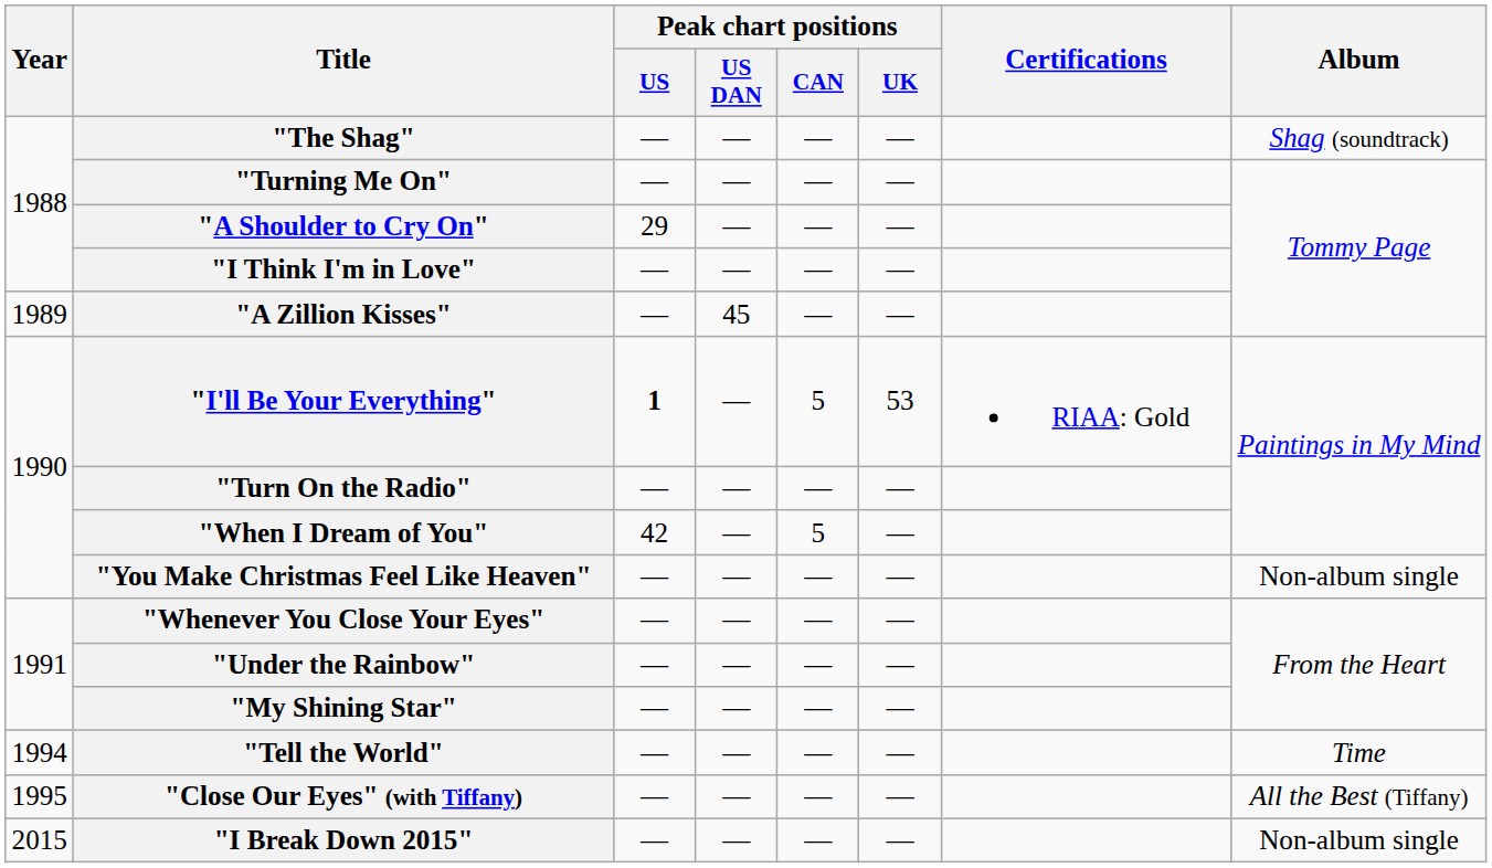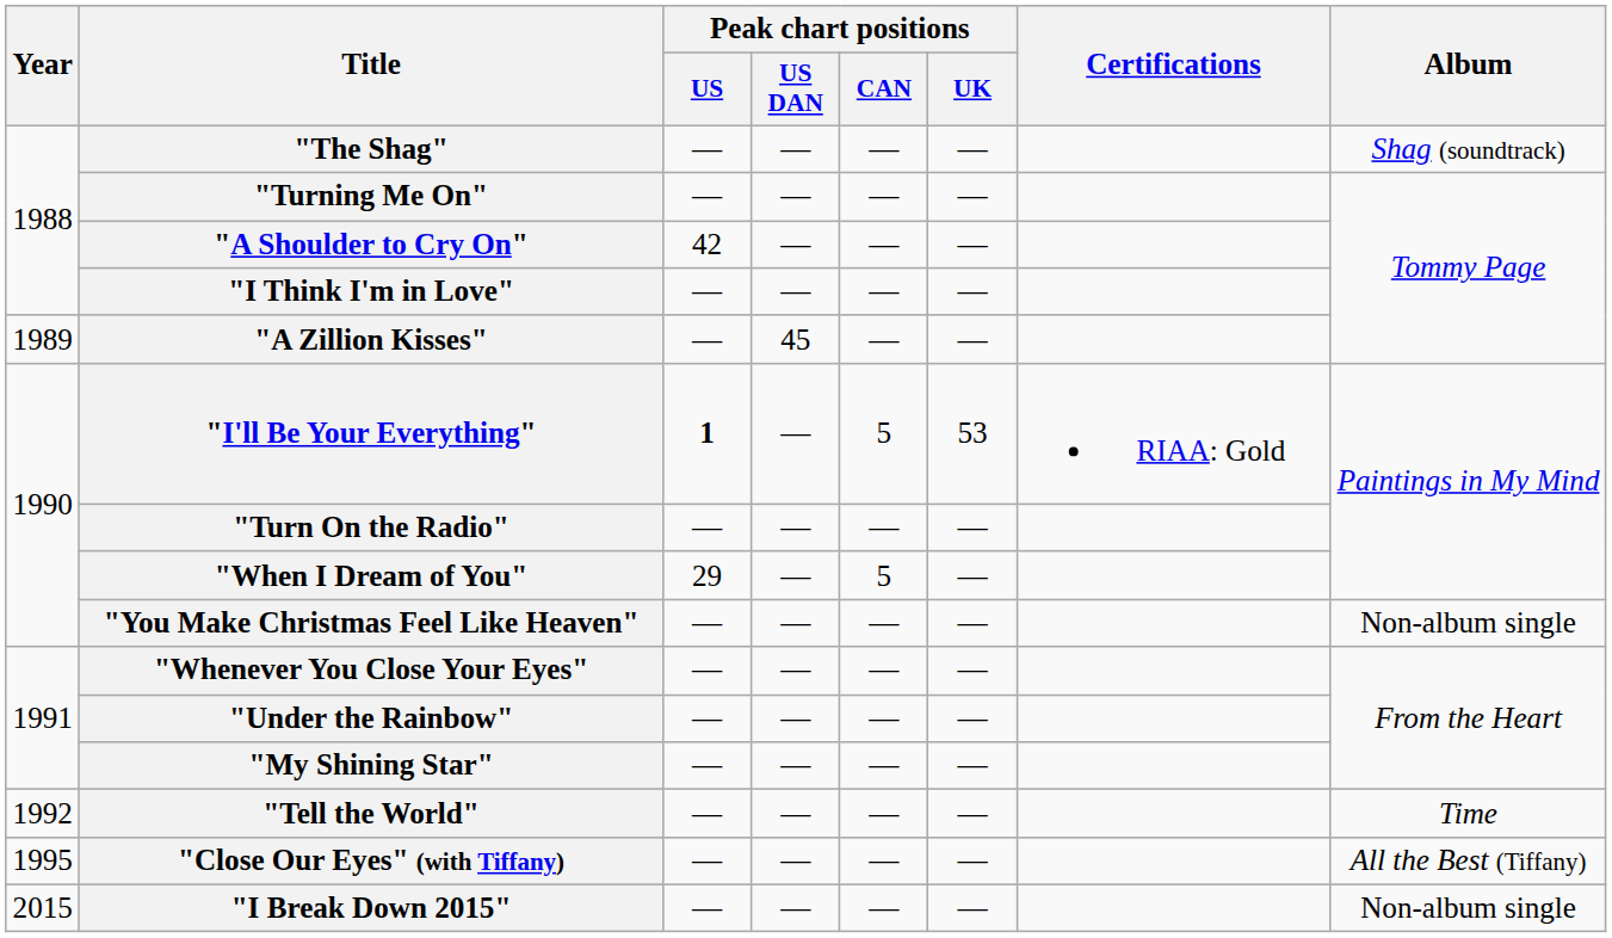"A Shoulder to Cry On" | Peak chart positions / US: 29 -> 42
"When I Dream of You" | Peak chart positions / US: 42 -> 29
"Tell the World" | Year: 1994 -> 1992
